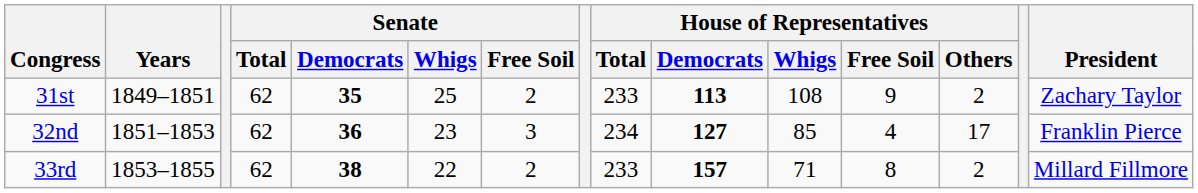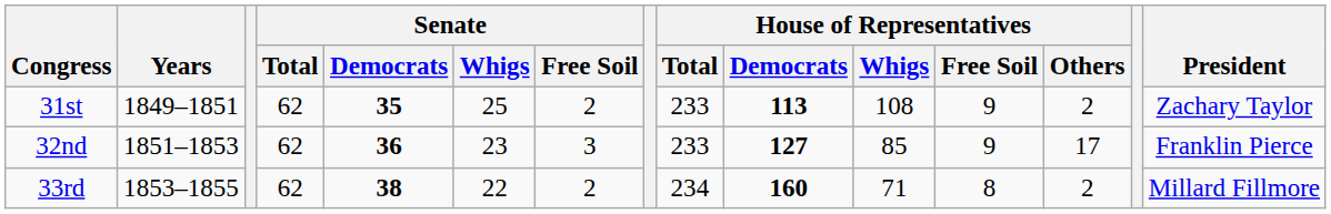32nd | House of Representatives / Total: 234 -> 233
32nd | House of Representatives / Free Soil: 4 -> 9
33rd | House of Representatives / Total: 233 -> 234
33rd | House of Representatives / Democrats: 157 -> 160
